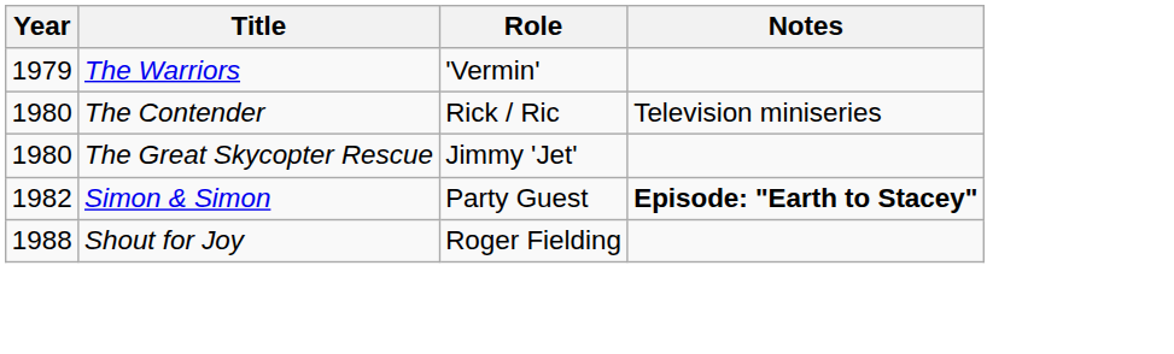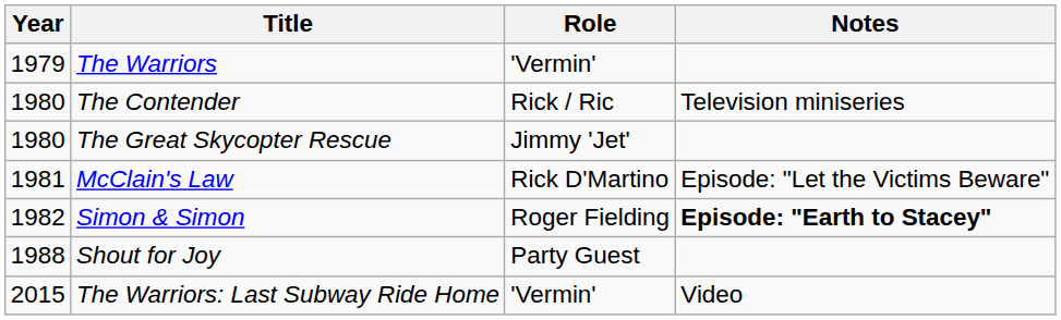+ row: 1981 | McClain's Law | Rick D'Martino | Episode: "Let the Victims Beware"
Simon & Simon | Role: Party Guest -> Roger Fielding
Shout for Joy | Role: Roger Fielding -> Party Guest
+ row: 2015 | The Warriors: Last Subway Ride Home | 'Vermin' | Video
